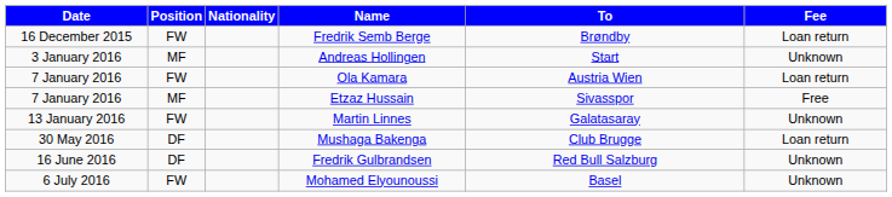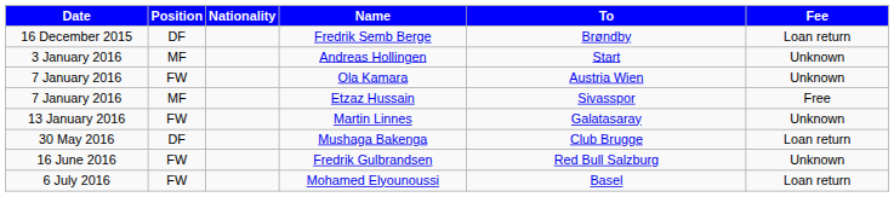Fredrik Semb Berge | Position: FW -> DF
Ola Kamara | Fee: Loan return -> Unknown
Fredrik Gulbrandsen | Position: DF -> FW
Mohamed Elyounoussi | Fee: Unknown -> Loan return
